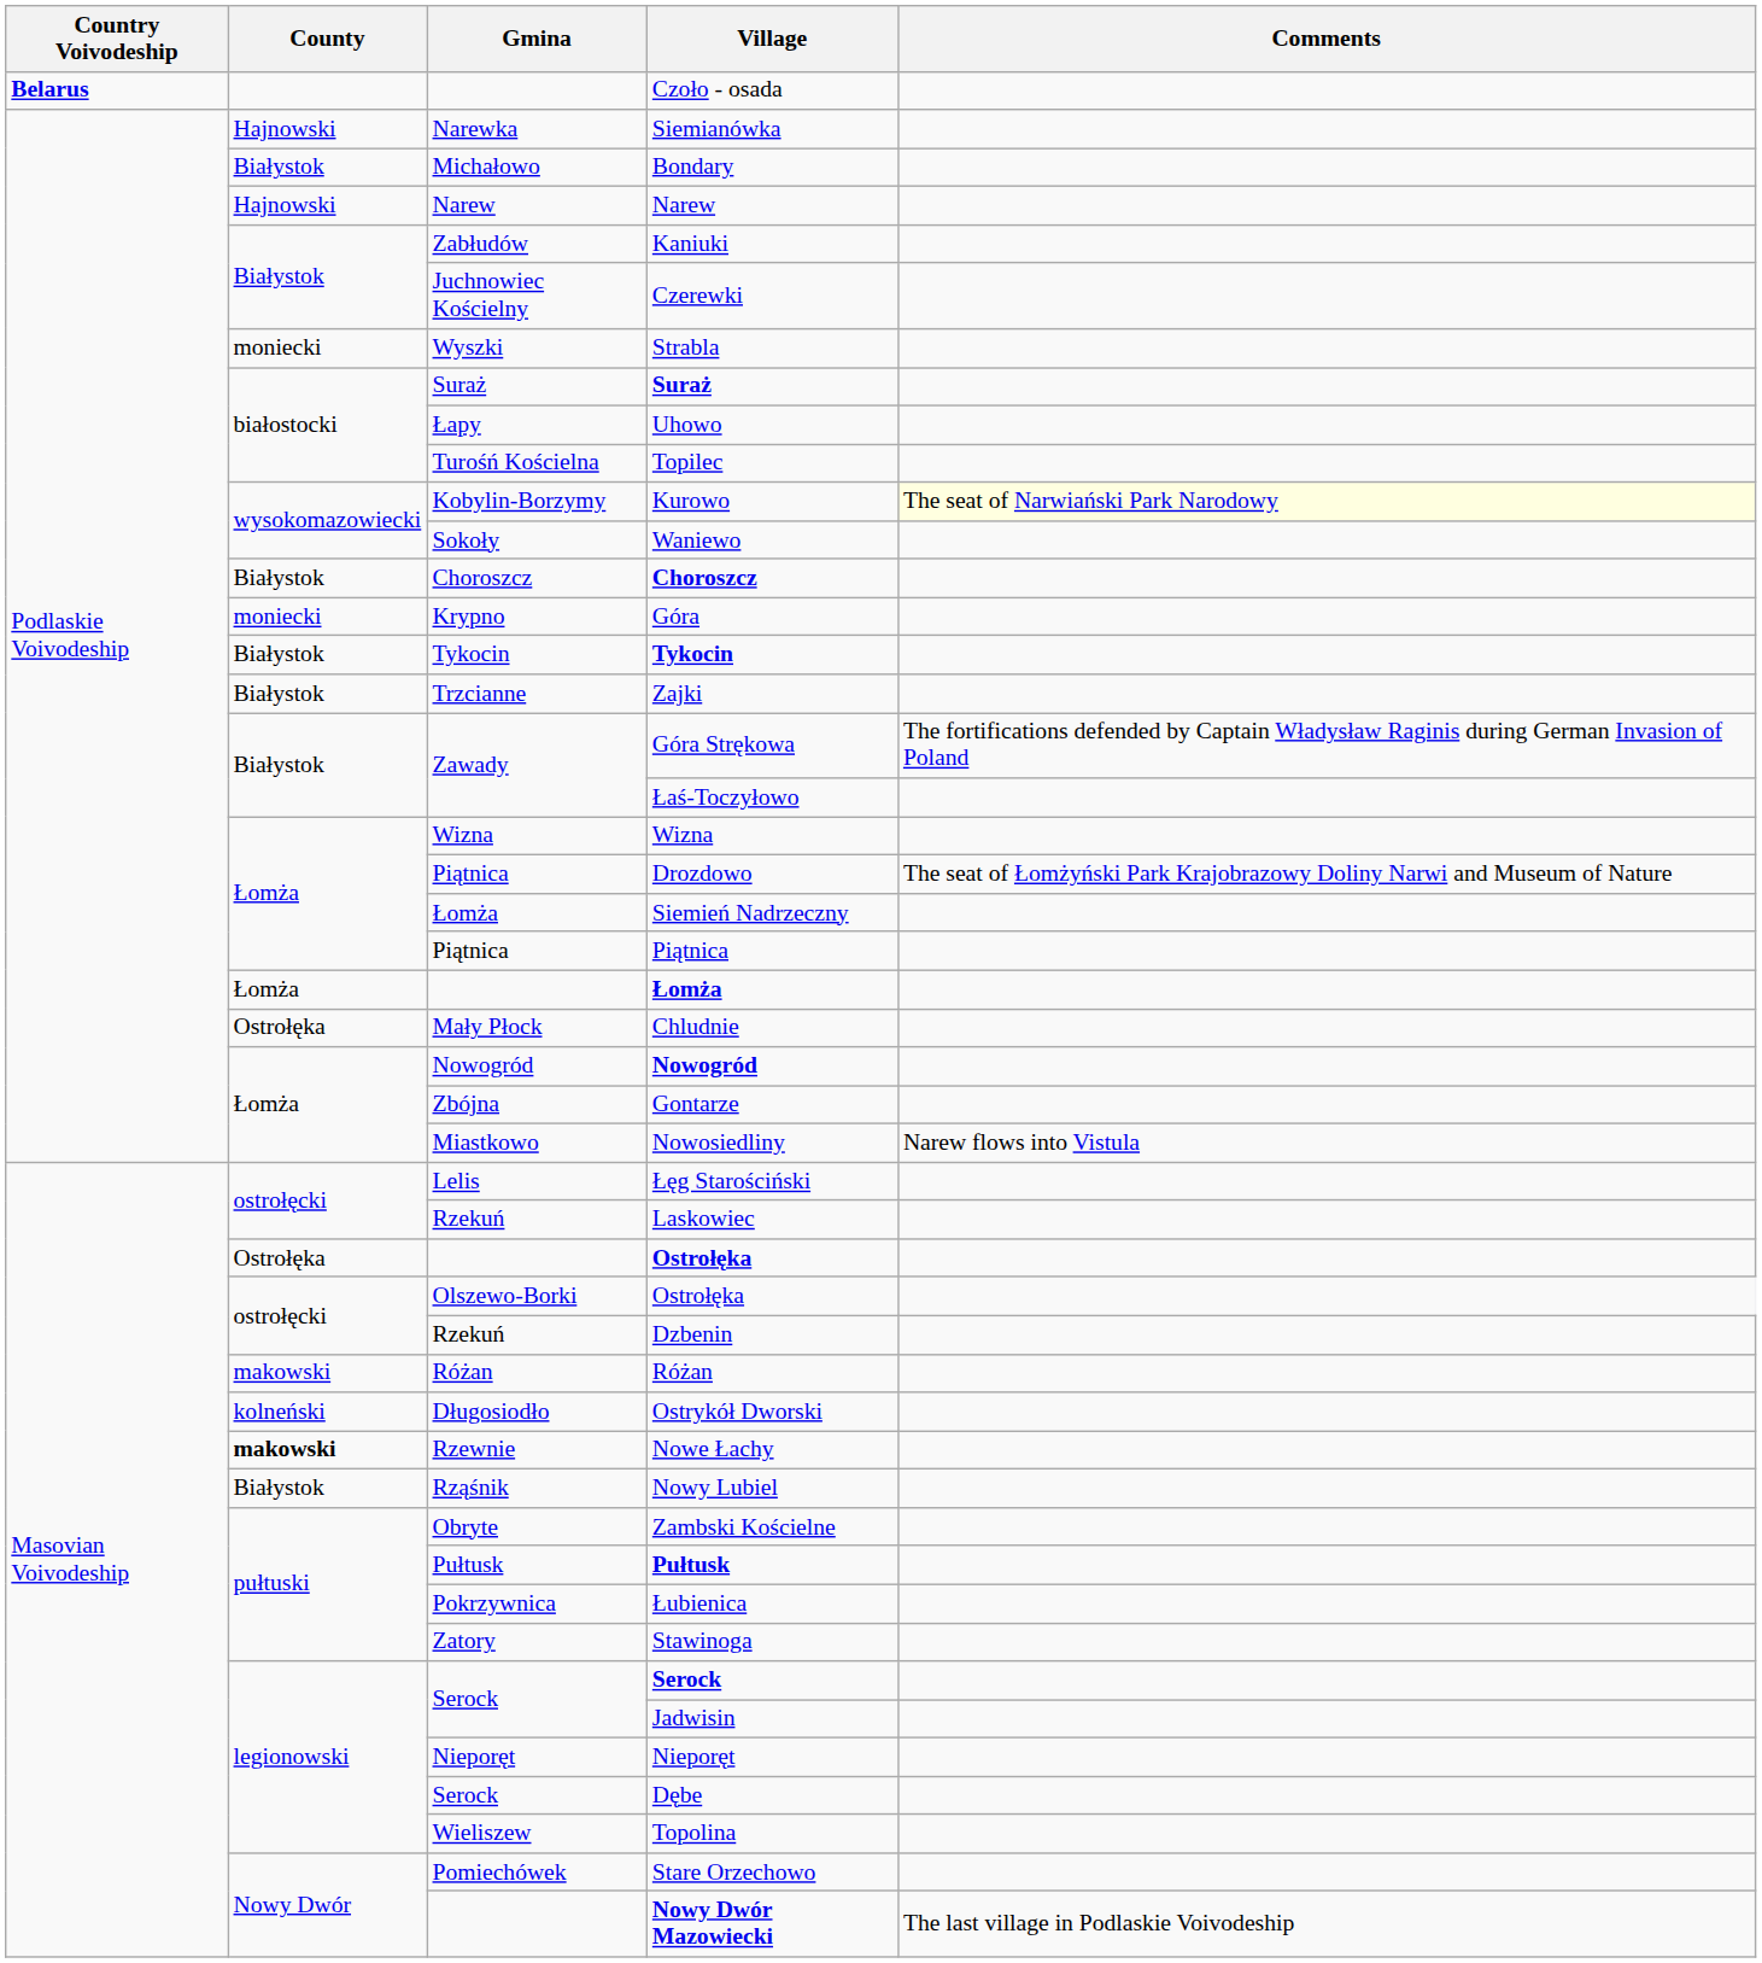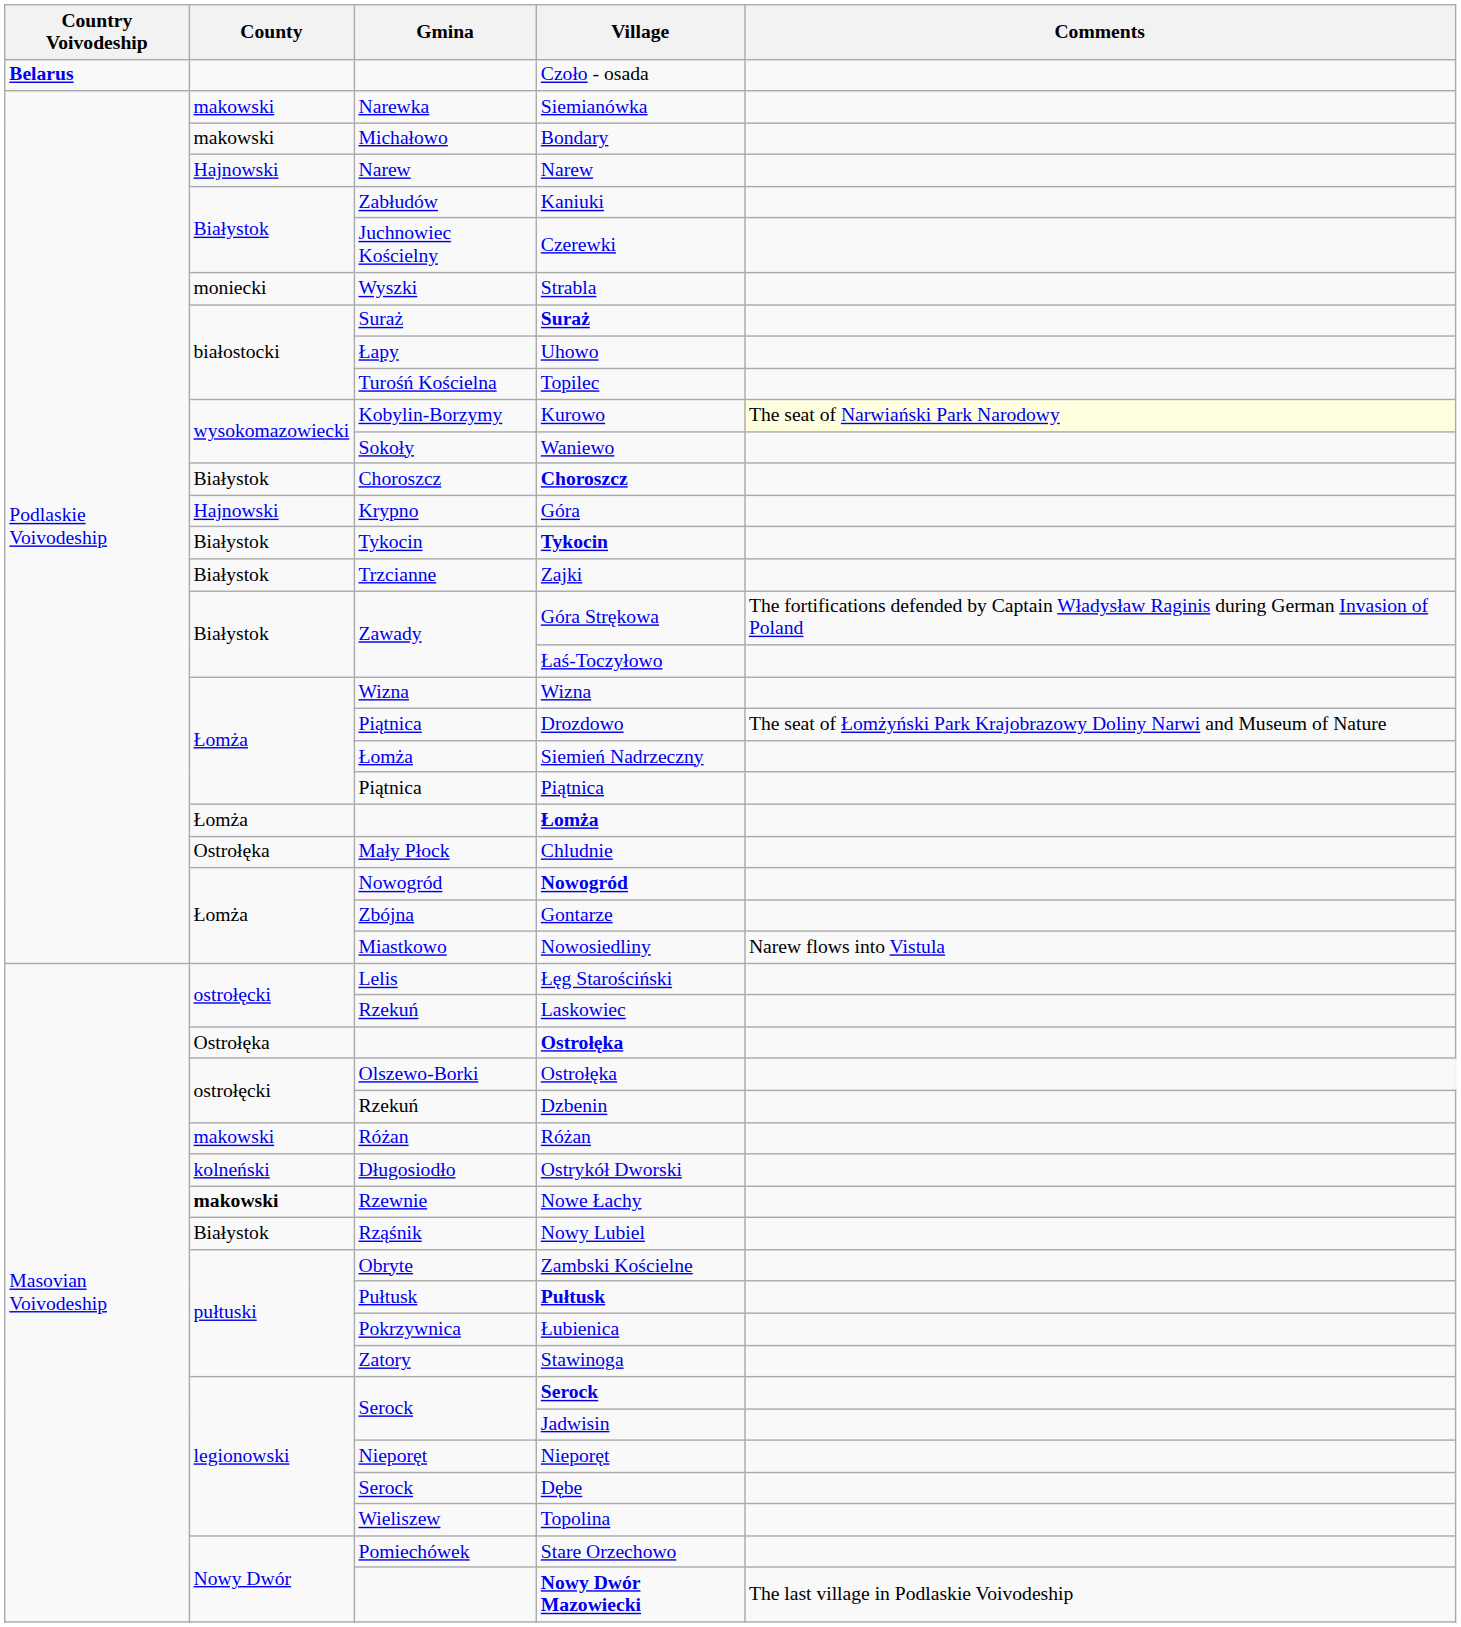Siemianówka | County: Hajnowski -> makowski
Bondary | County: Białystok -> makowski
Góra | County: moniecki -> Hajnowski
